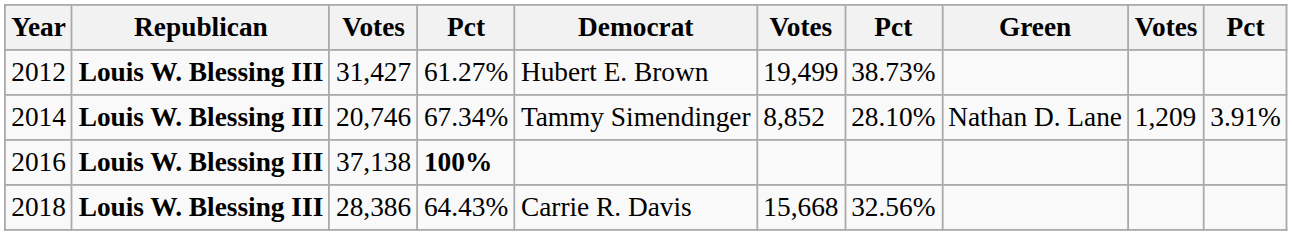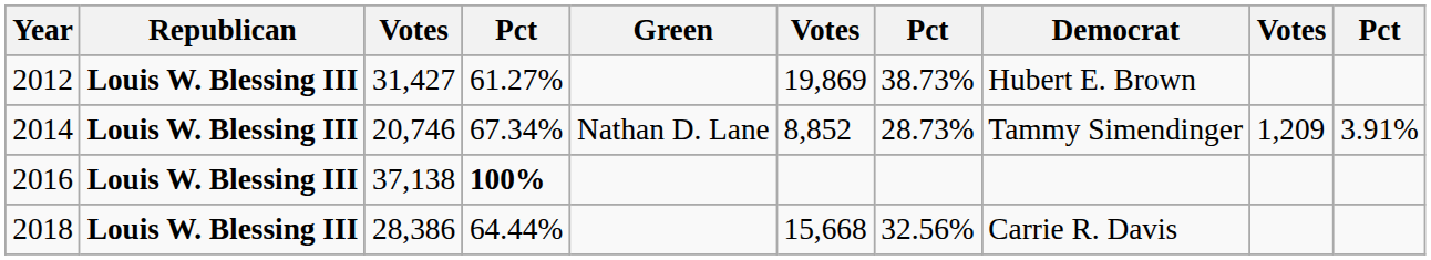columns swapped: Democrat <-> Green
2012 | column 6: 19,499 -> 19,869
2014 | column 7: 28.10% -> 28.73%
2018 | column 4: 64.43% -> 64.44%
